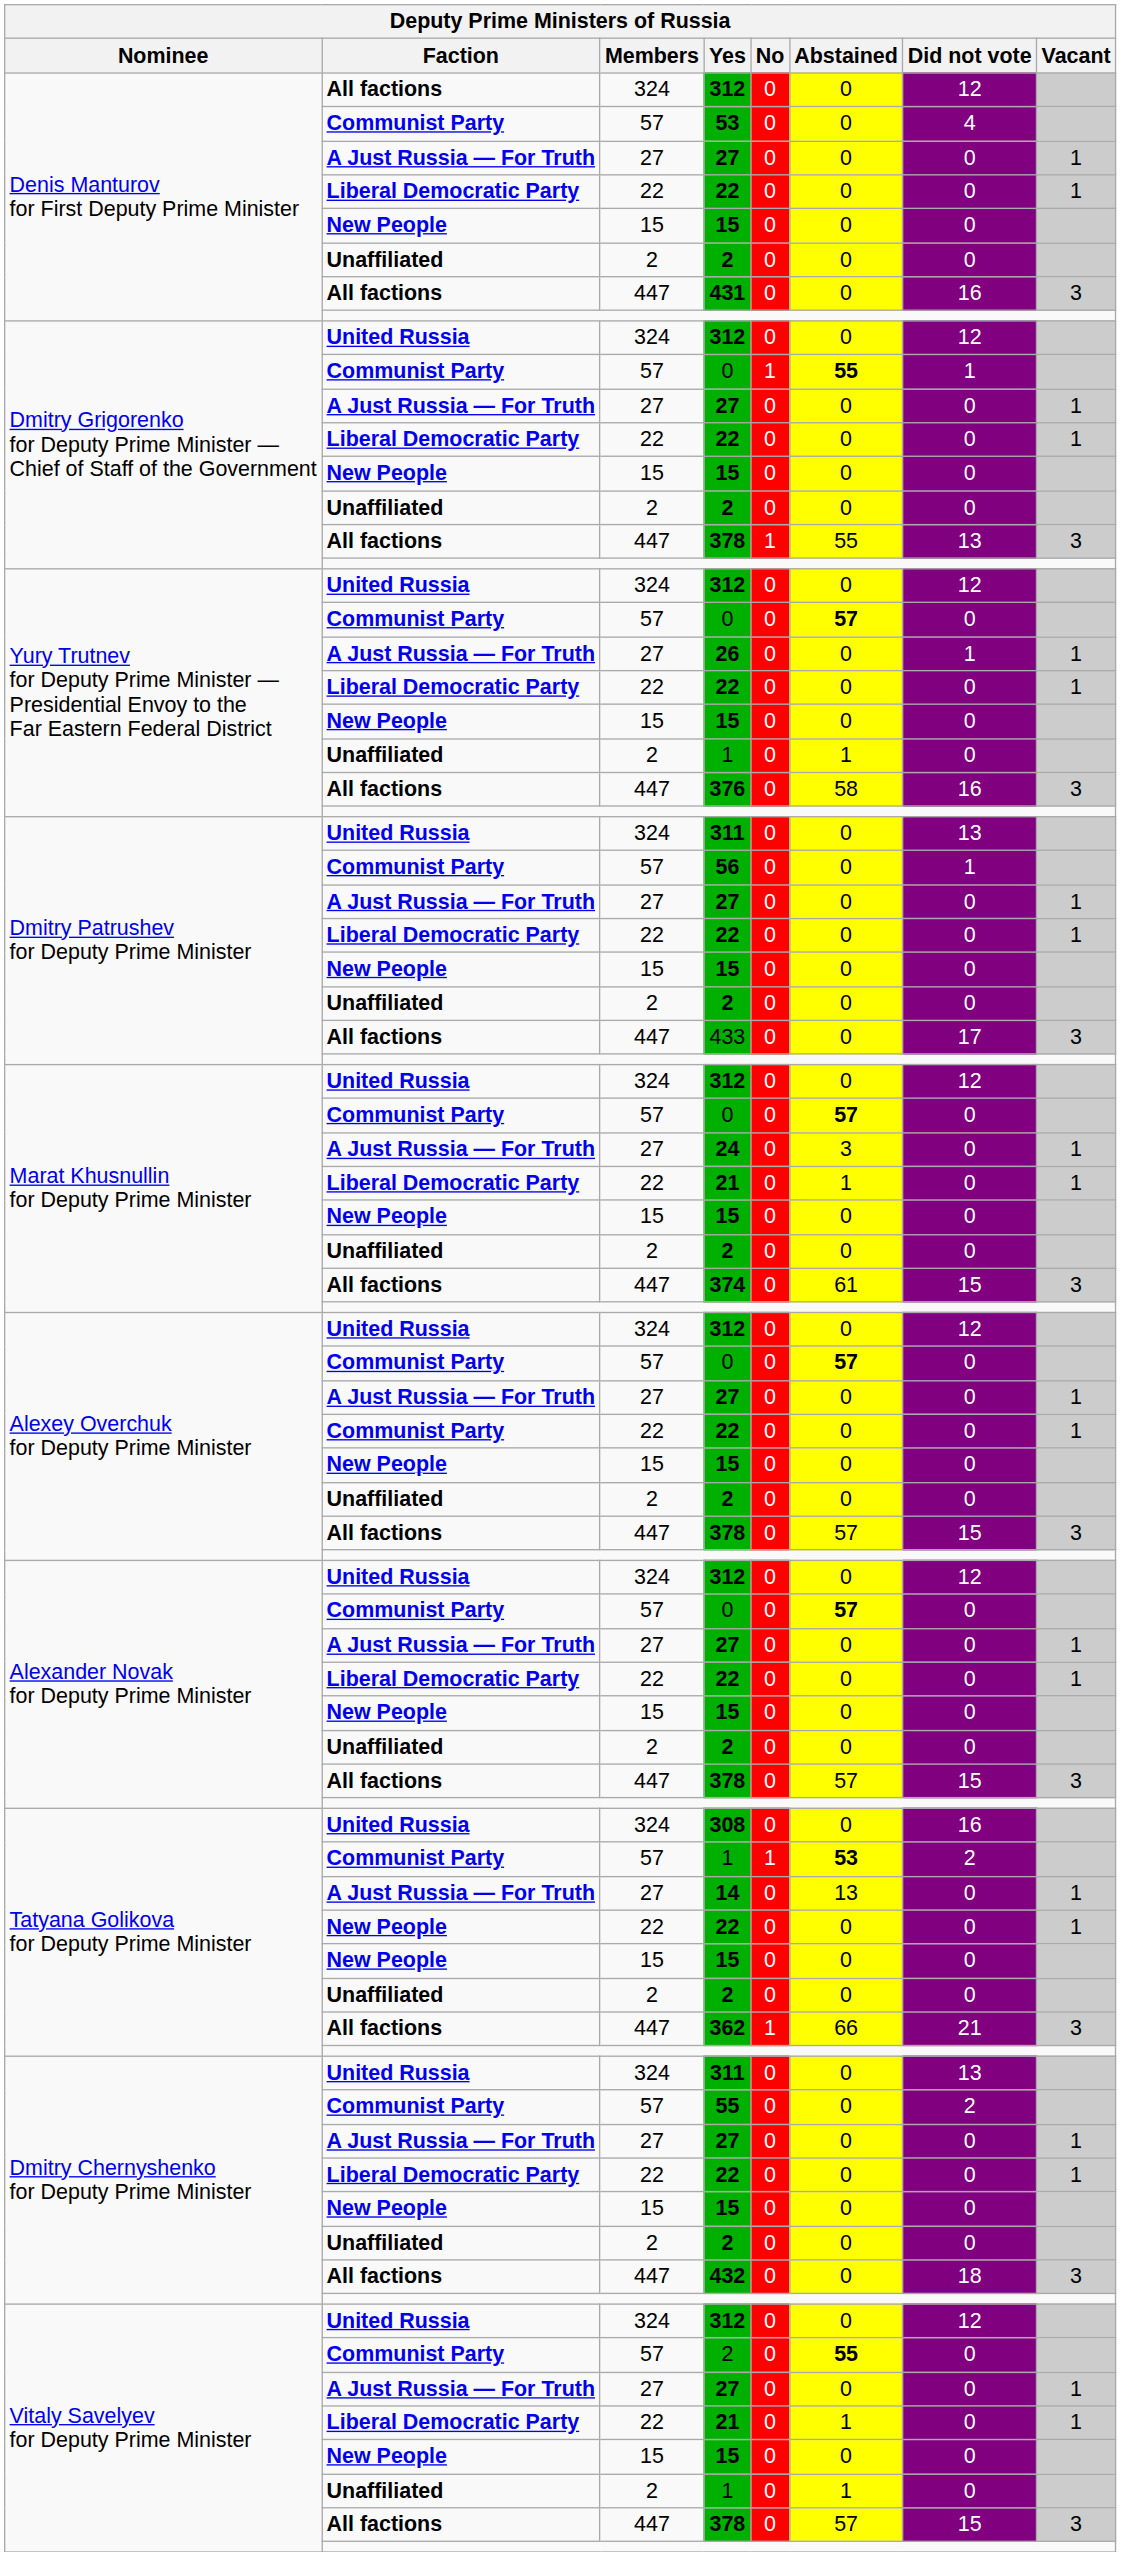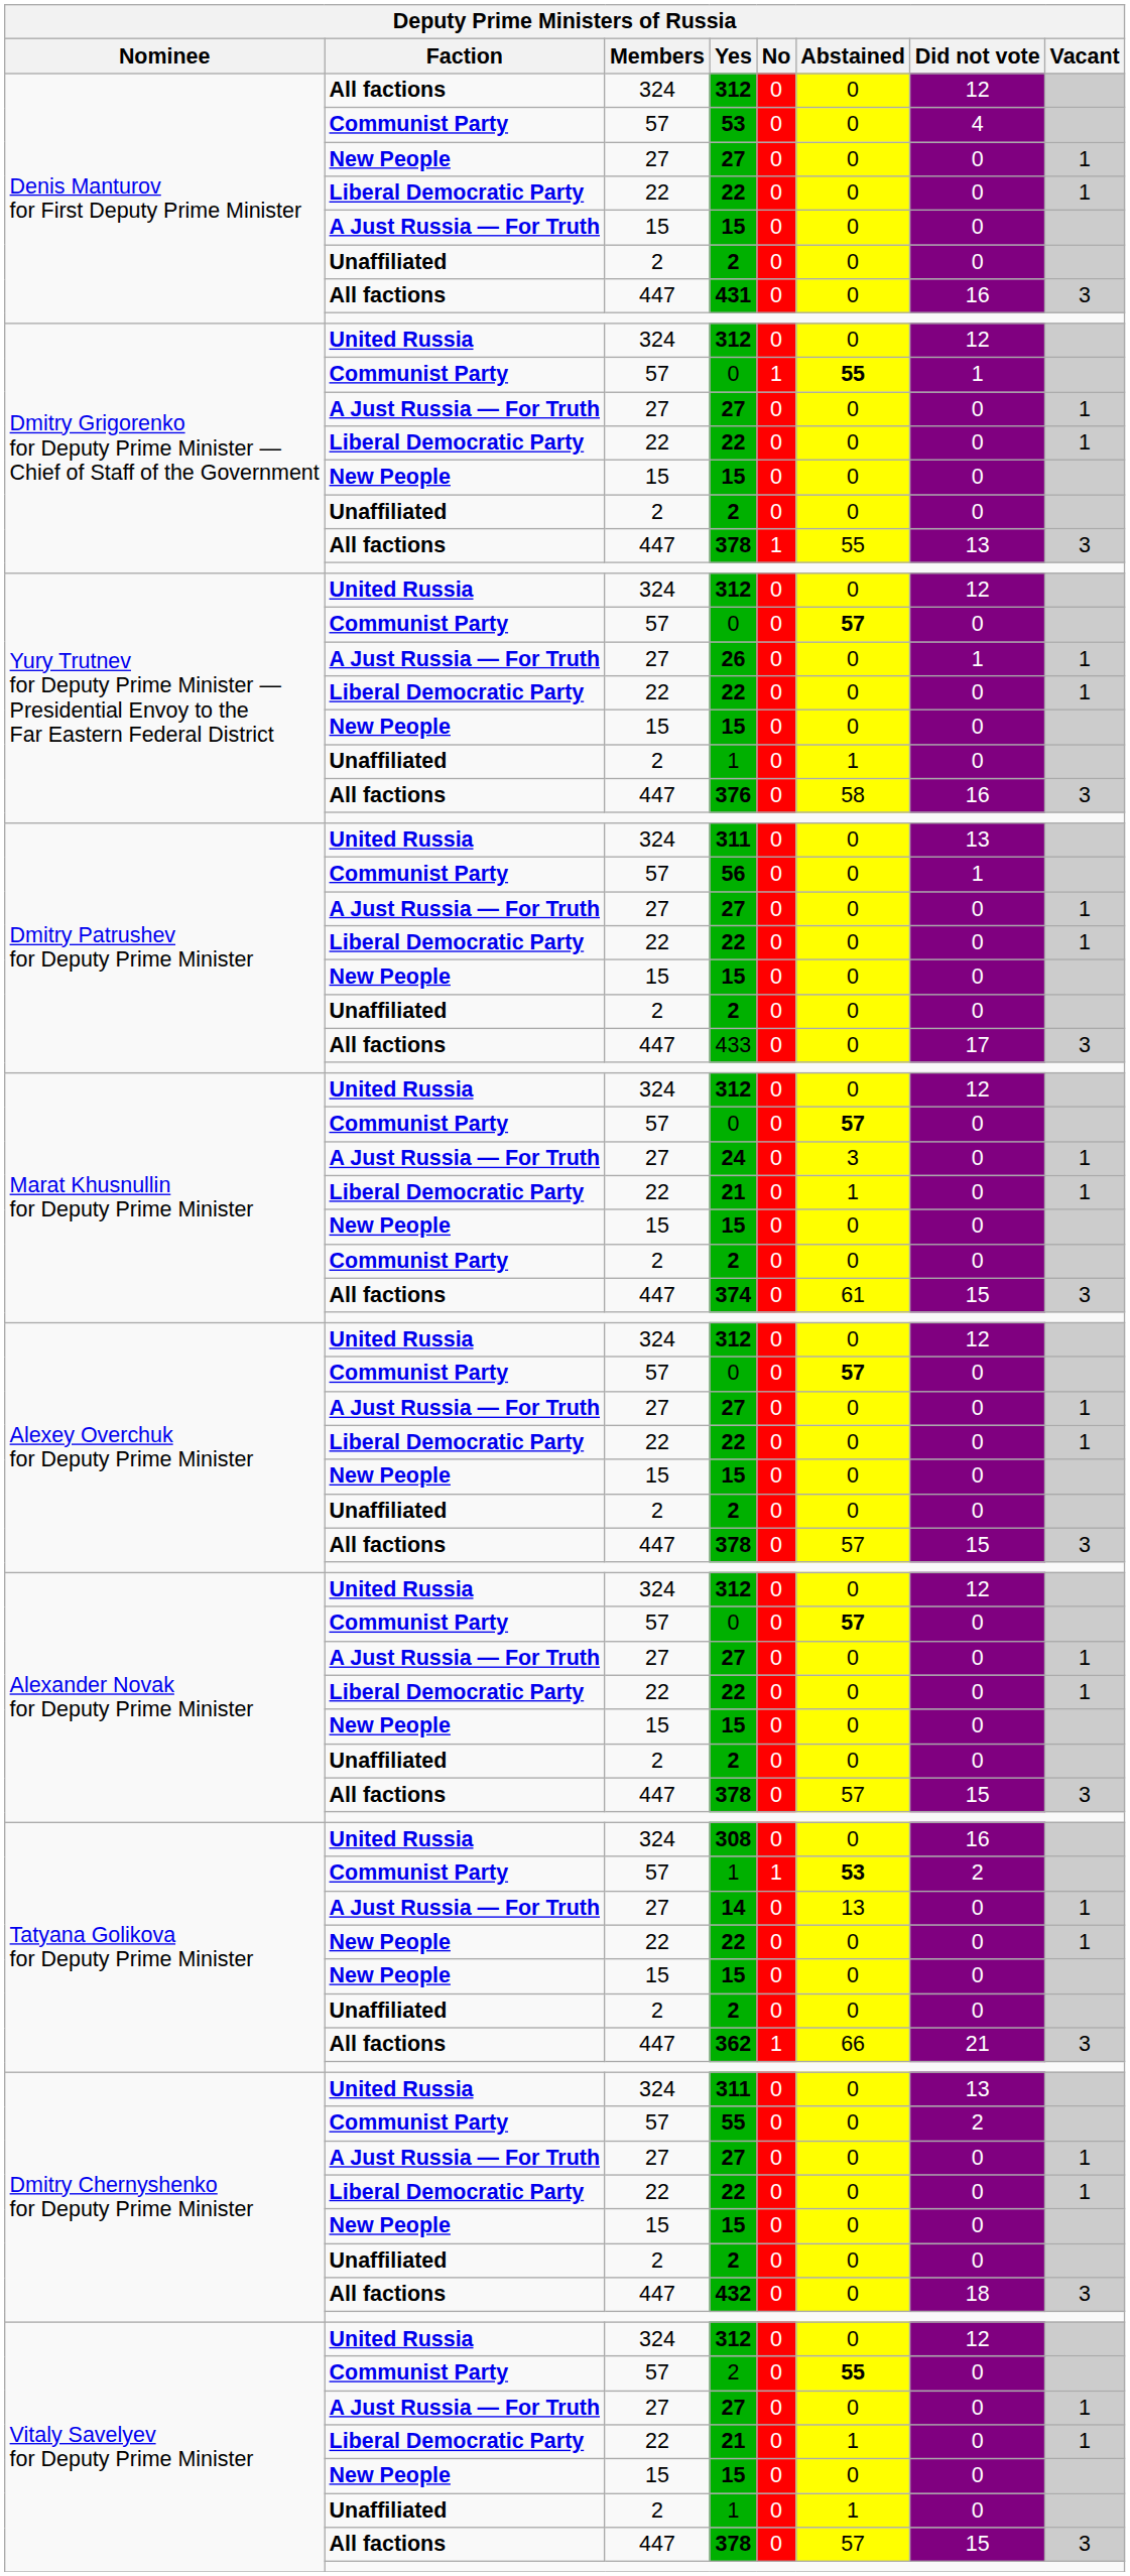Denis Manturov for First Deputy Prime Minister / 27 | Faction: A Just Russia — For Truth -> New People
Denis Manturov for First Deputy Prime Minister / 15 | Faction: New People -> A Just Russia — For Truth
Marat Khusnullin for Deputy Prime Minister / 2 | Faction: Unaffiliated -> Communist Party
Alexey Overchuk for Deputy Prime Minister / 22 | Faction: Communist Party -> Liberal Democratic Party
